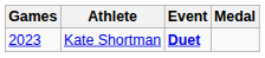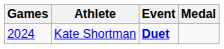Kate Shortman | Games: 2023 -> 2024
